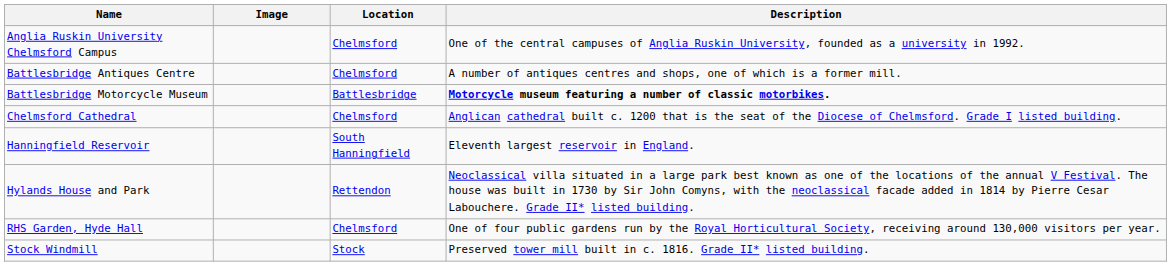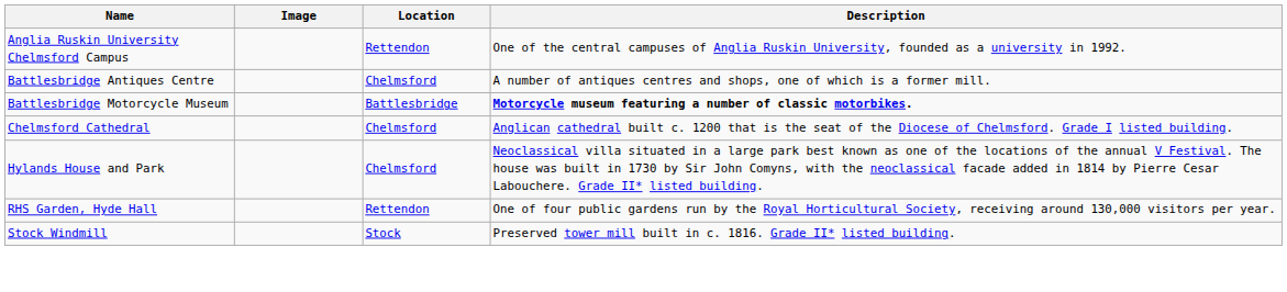Anglia Ruskin University Chelmsford Campus | Location: Chelmsford -> Rettendon
- row: Hanningfield Reservoir | South Hanningfield | Eleventh largest reservoir in England.
Hylands House and Park | Location: Rettendon -> Chelmsford
RHS Garden, Hyde Hall | Location: Chelmsford -> Rettendon
